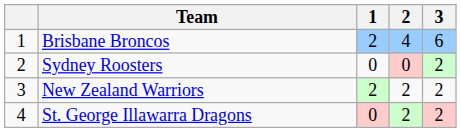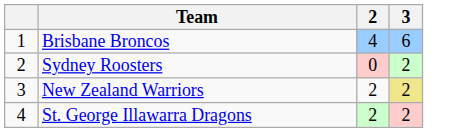- column: 1 | 2 | 0 | 2 | 0
New Zealand Warriors | 3: no background -> khaki background
